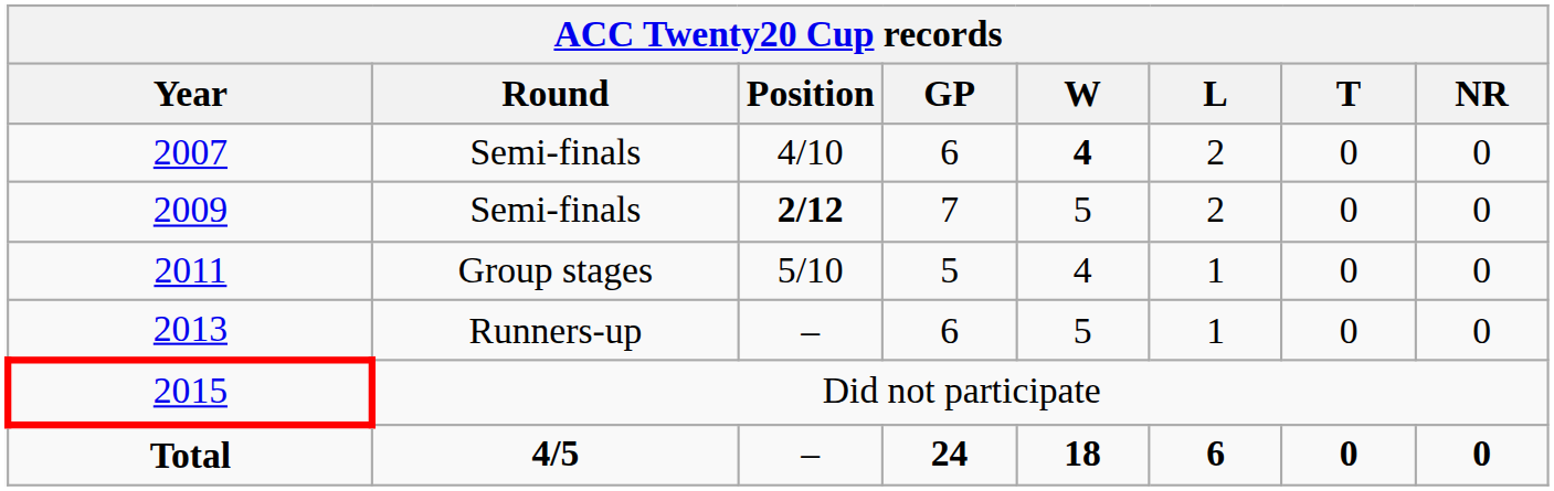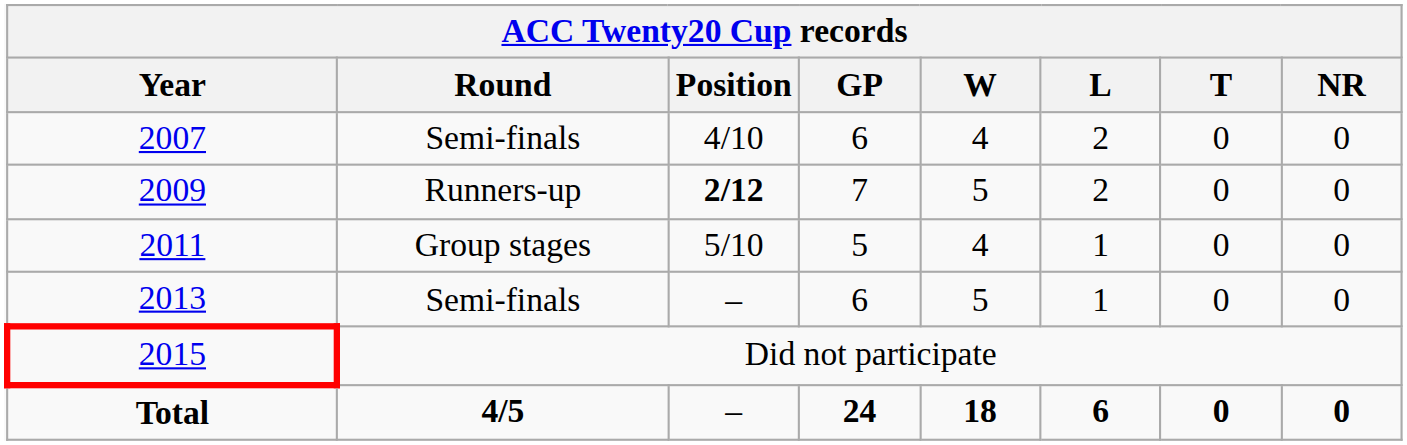2007 | W: bold -> normal
2009 | Round: Semi-finals -> Runners-up
2013 | Round: Runners-up -> Semi-finals
